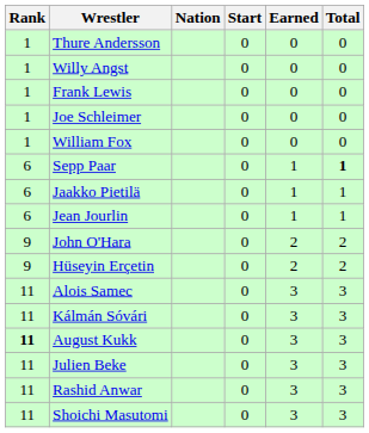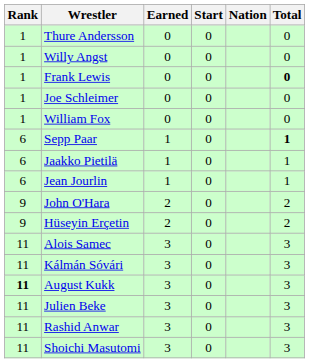columns swapped: Nation <-> Earned
Frank Lewis | Total: normal -> bold
